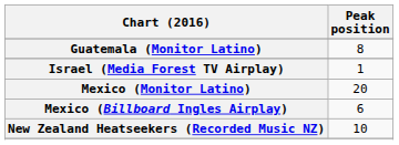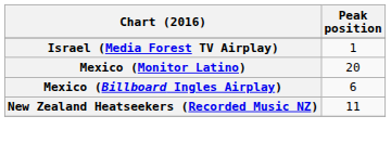- row: Guatemala (Monitor Latino) | 8
New Zealand Heatseekers (Recorded Music NZ) | Peak position: 10 -> 11
